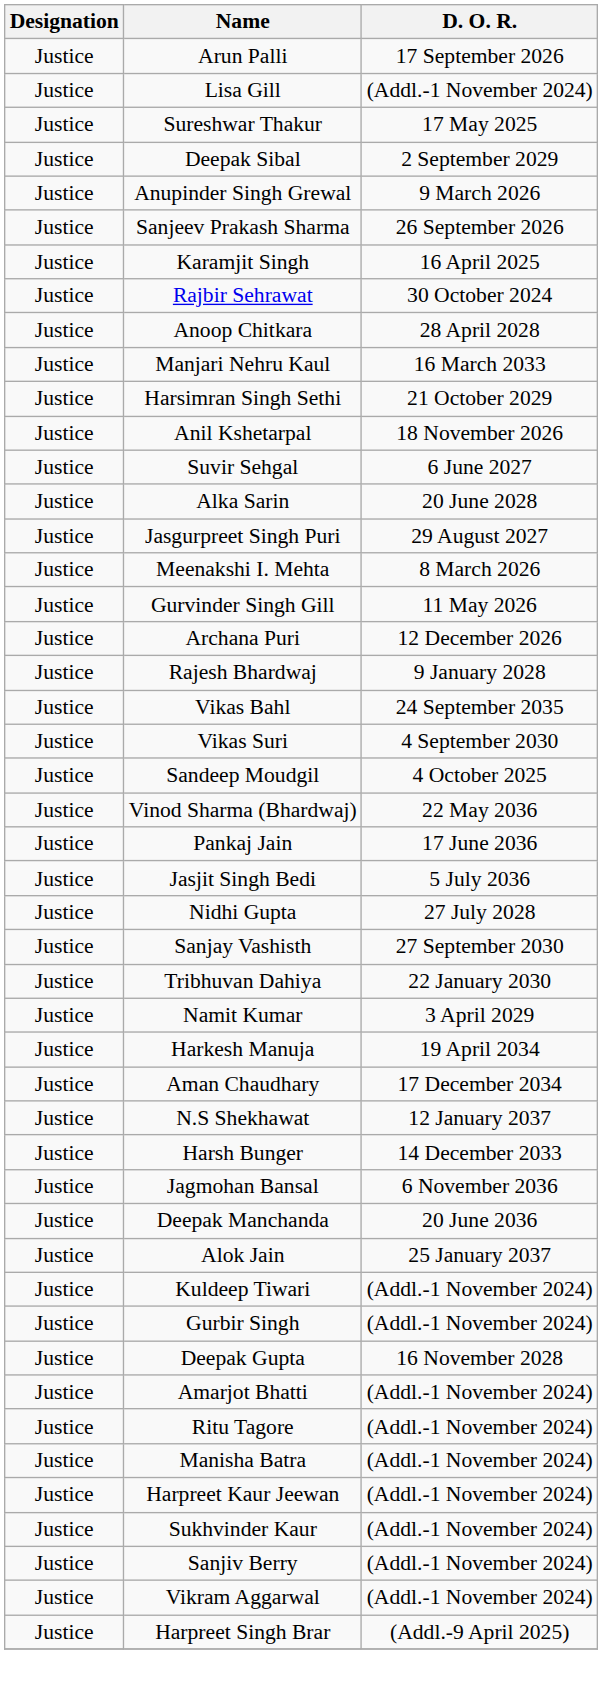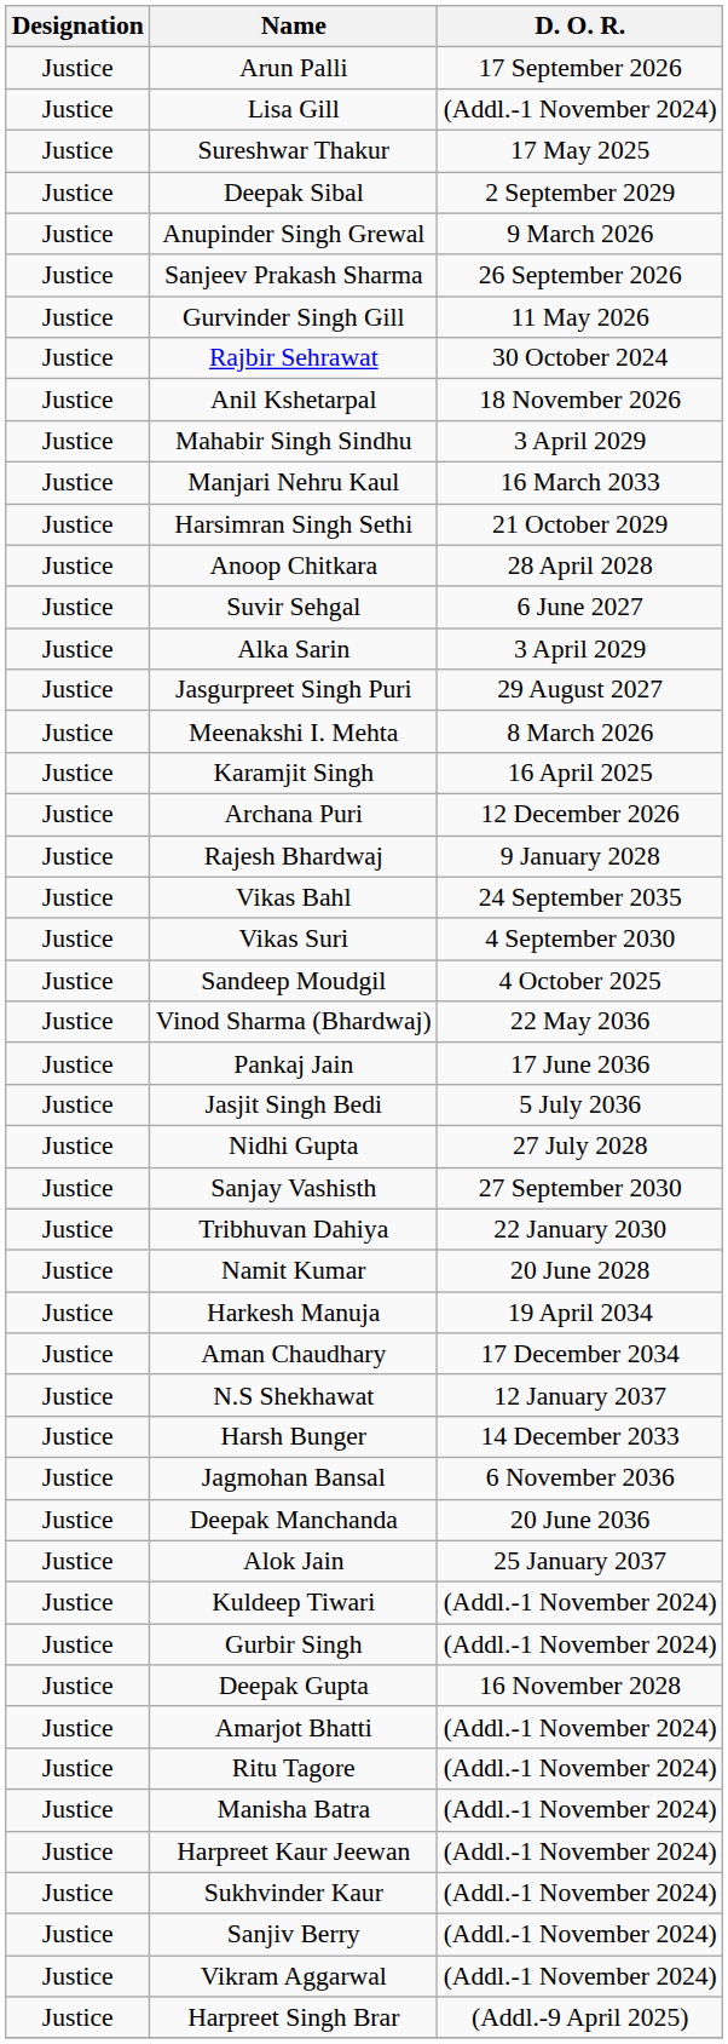rows swapped: Gurvinder Singh Gill <-> Karamjit Singh
rows swapped: Anil Kshetarpal <-> Anoop Chitkara
+ row: Justice | Mahabir Singh Sindhu | 3 April 2029
Alka Sarin | D. O. R.: 20 June 2028 -> 3 April 2029
Namit Kumar | D. O. R.: 3 April 2029 -> 20 June 2028
